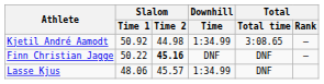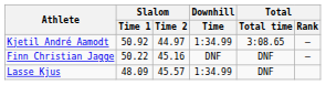Kjetil André Aamodt | Slalom / Time 2: 44.98 -> 44.97
Finn Christian Jagge | Slalom / Time 2: bold -> normal
Lasse Kjus | Slalom / Time 1: 48.06 -> 48.09
